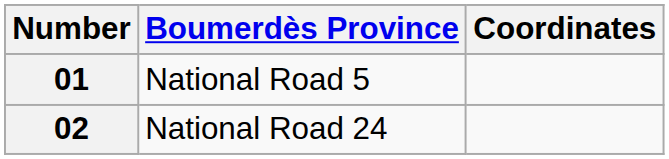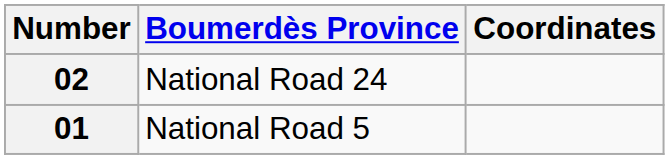rows swapped: 01 <-> 02
